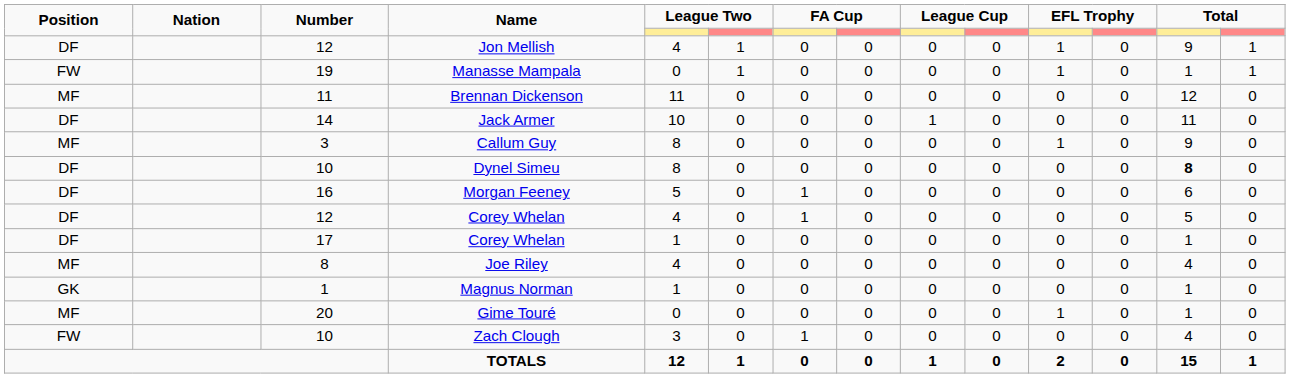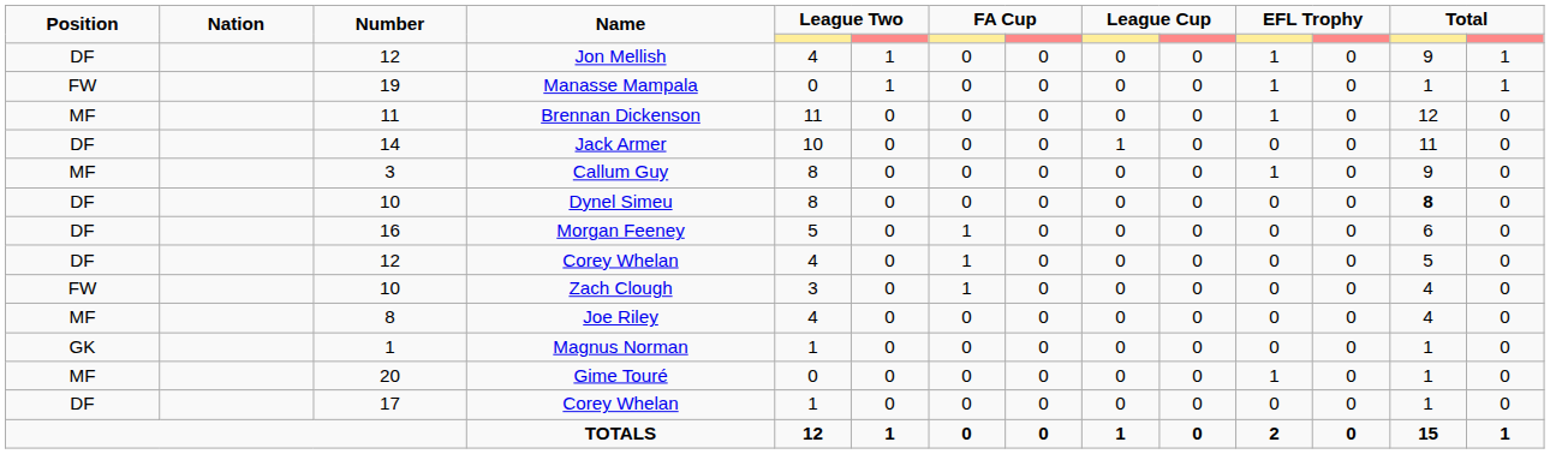Brennan Dickenson | column 11: 0 -> 1
rows swapped: Zach Clough <-> 17 / Corey Whelan
